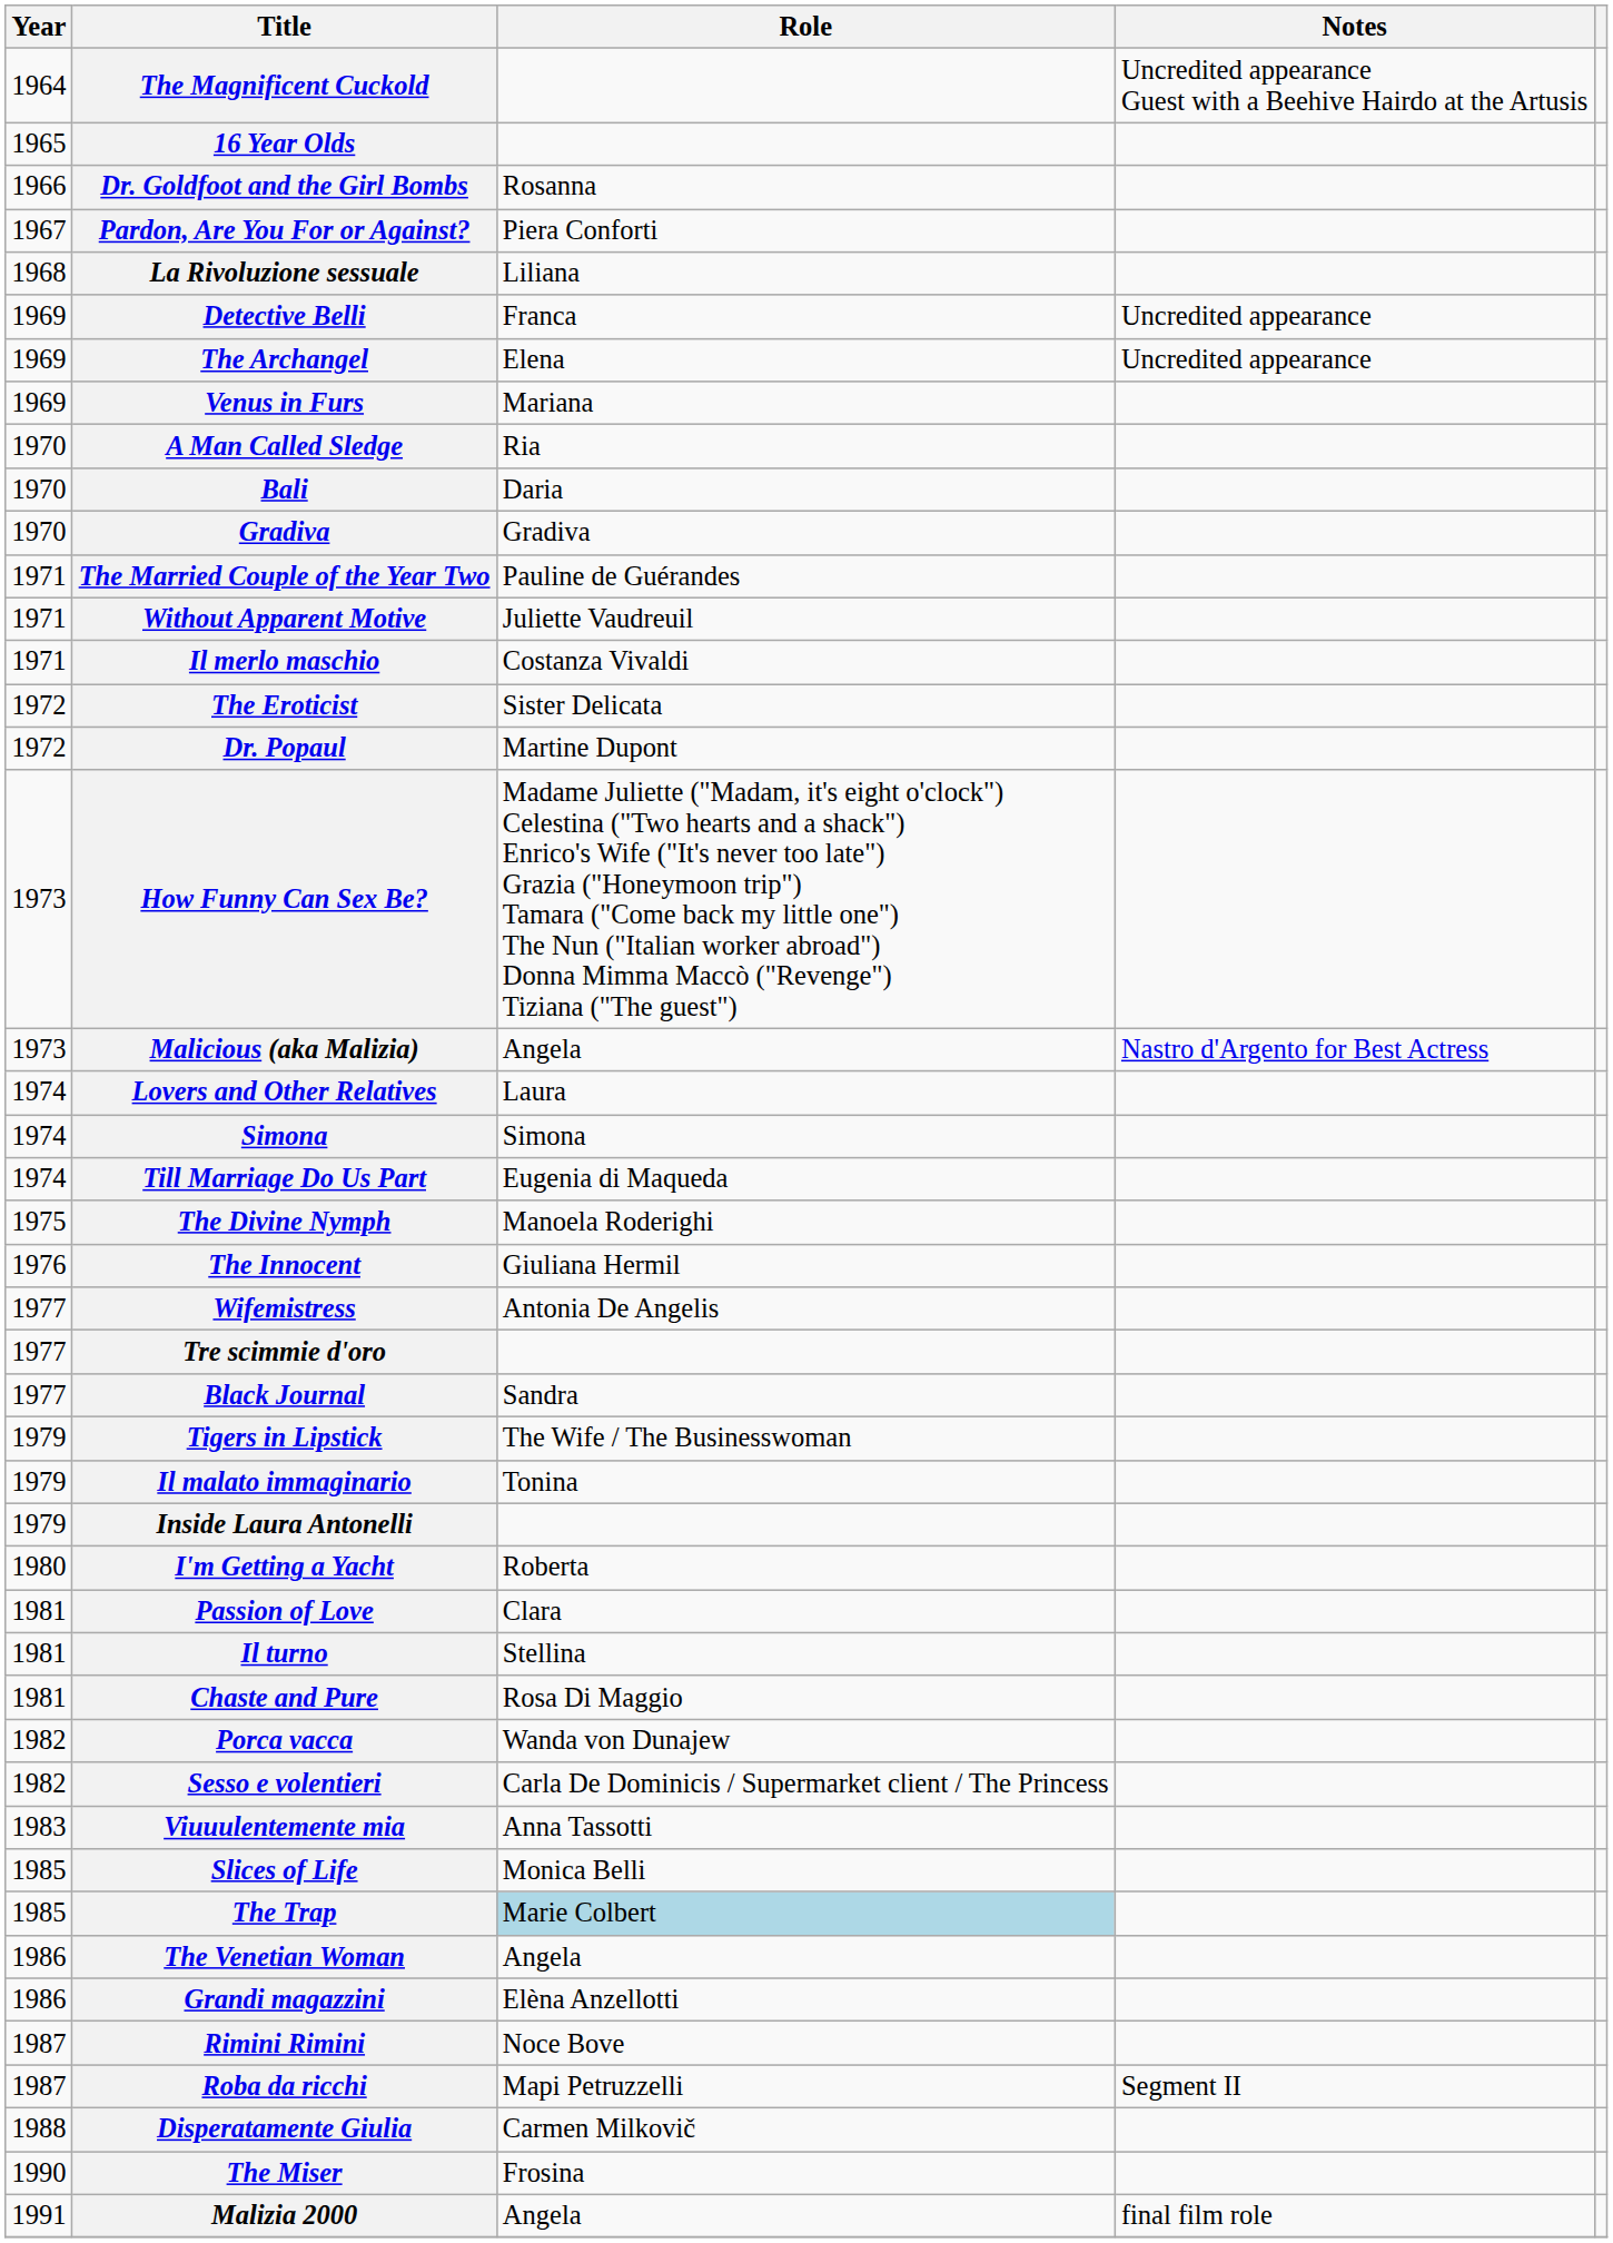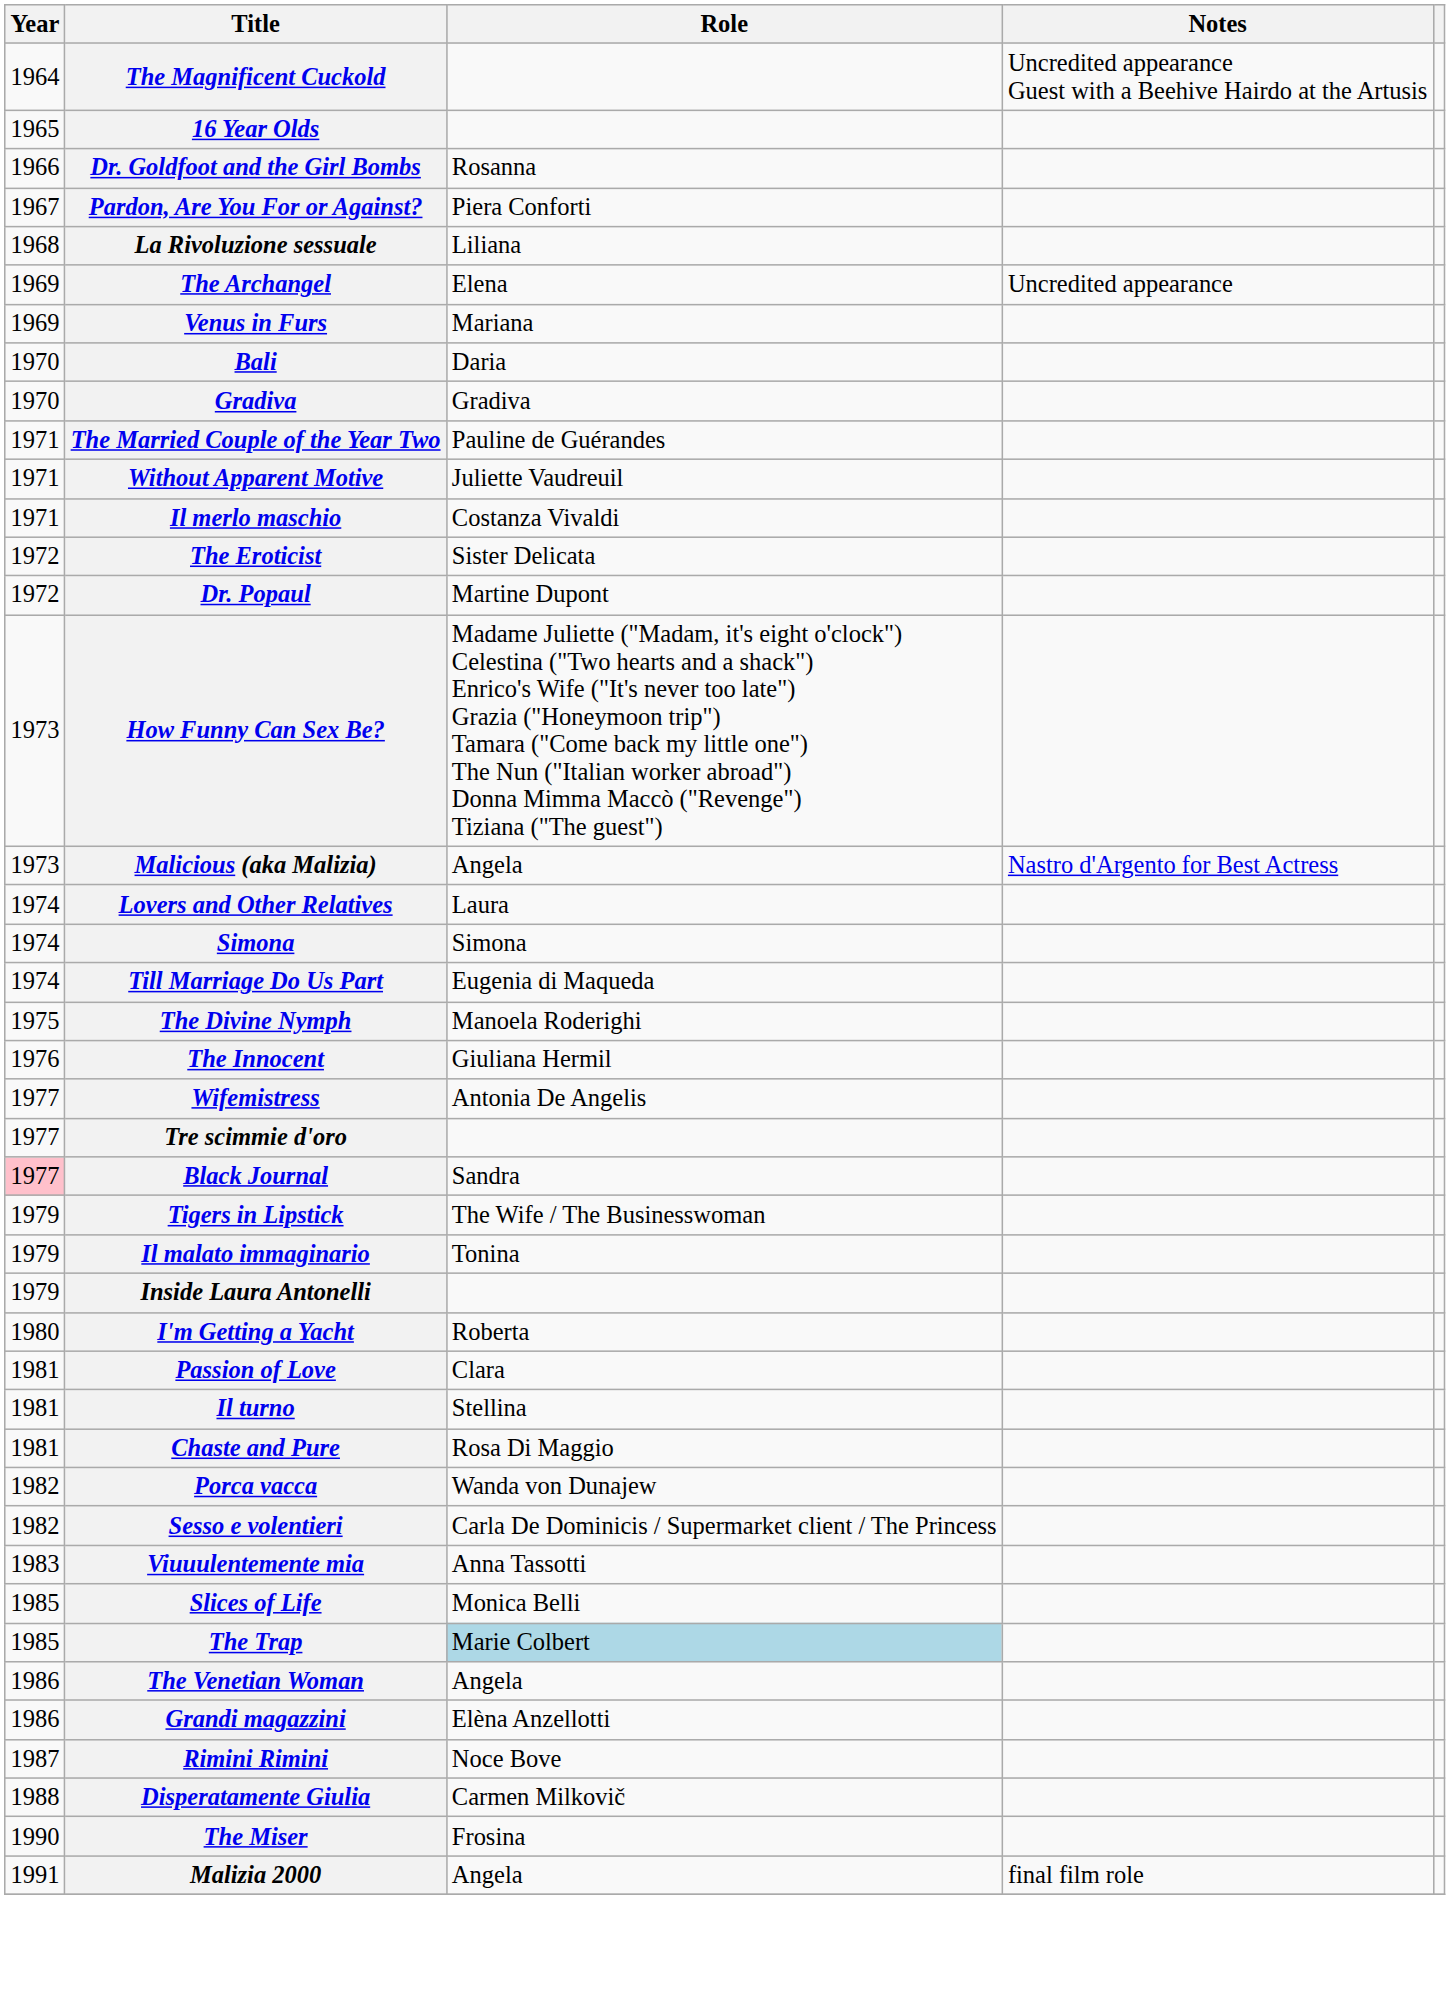- row: 1969 | Detective Belli | Franca | Uncredited appearance
- row: 1970 | A Man Called Sledge | Ria
Black Journal | Year: no background -> pink background
- row: 1987 | Roba da ricchi | Mapi Petruzzelli | Segment II
